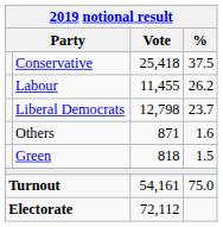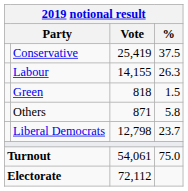Conservative | Vote: 25,418 -> 25,419
Labour | Vote: 11,455 -> 14,155
Labour | %: 26.2 -> 26.3
rows swapped: Liberal Democrats <-> Green
Others | %: 1.6 -> 5.8
Turnout | Vote: 54,161 -> 54,061
